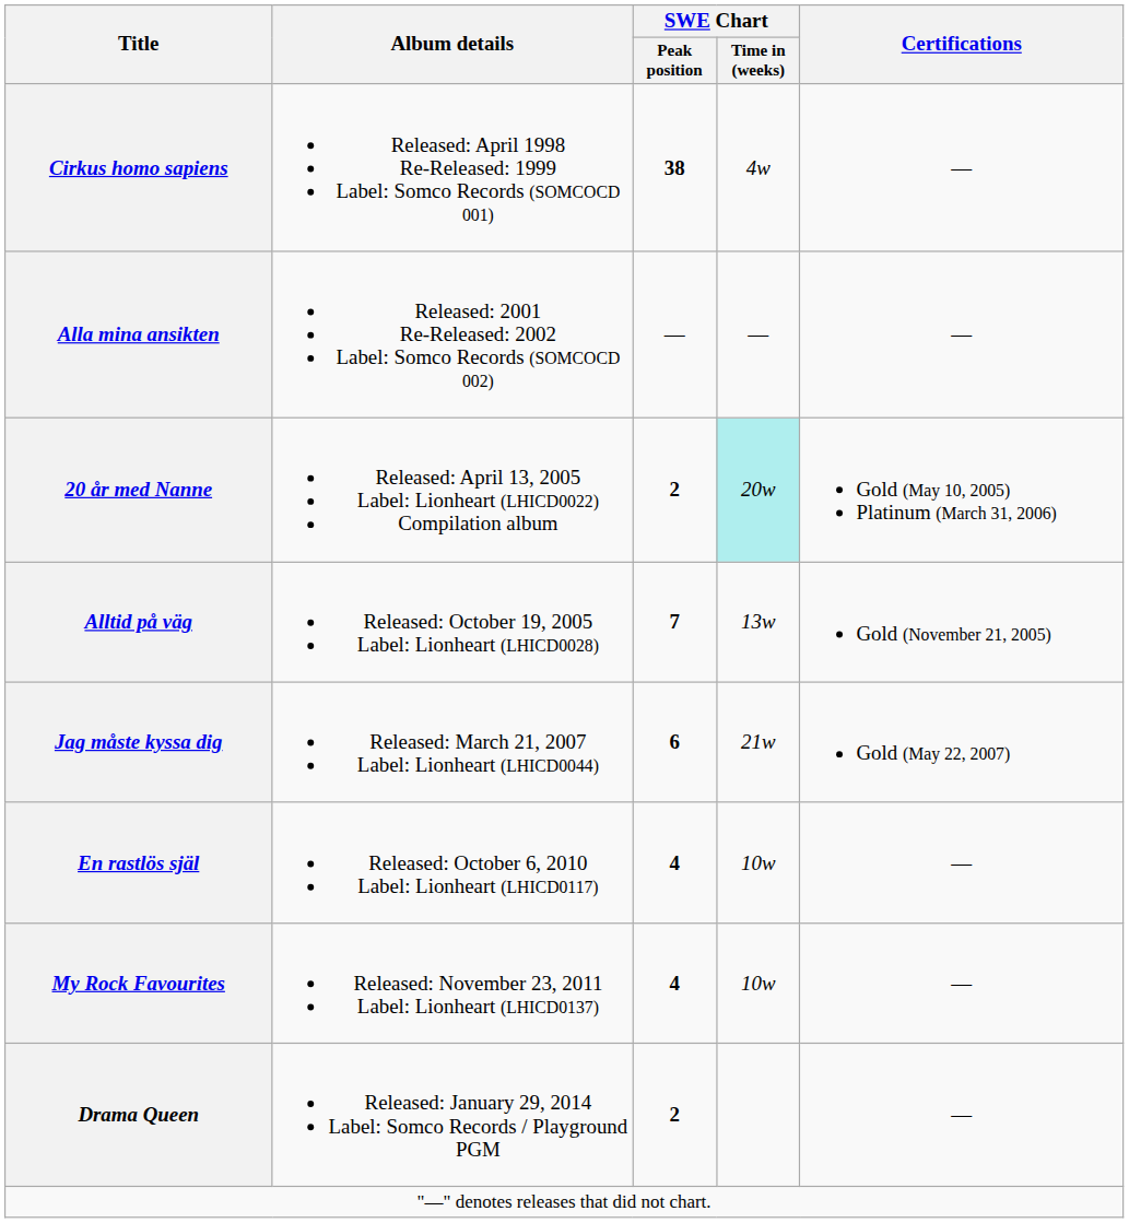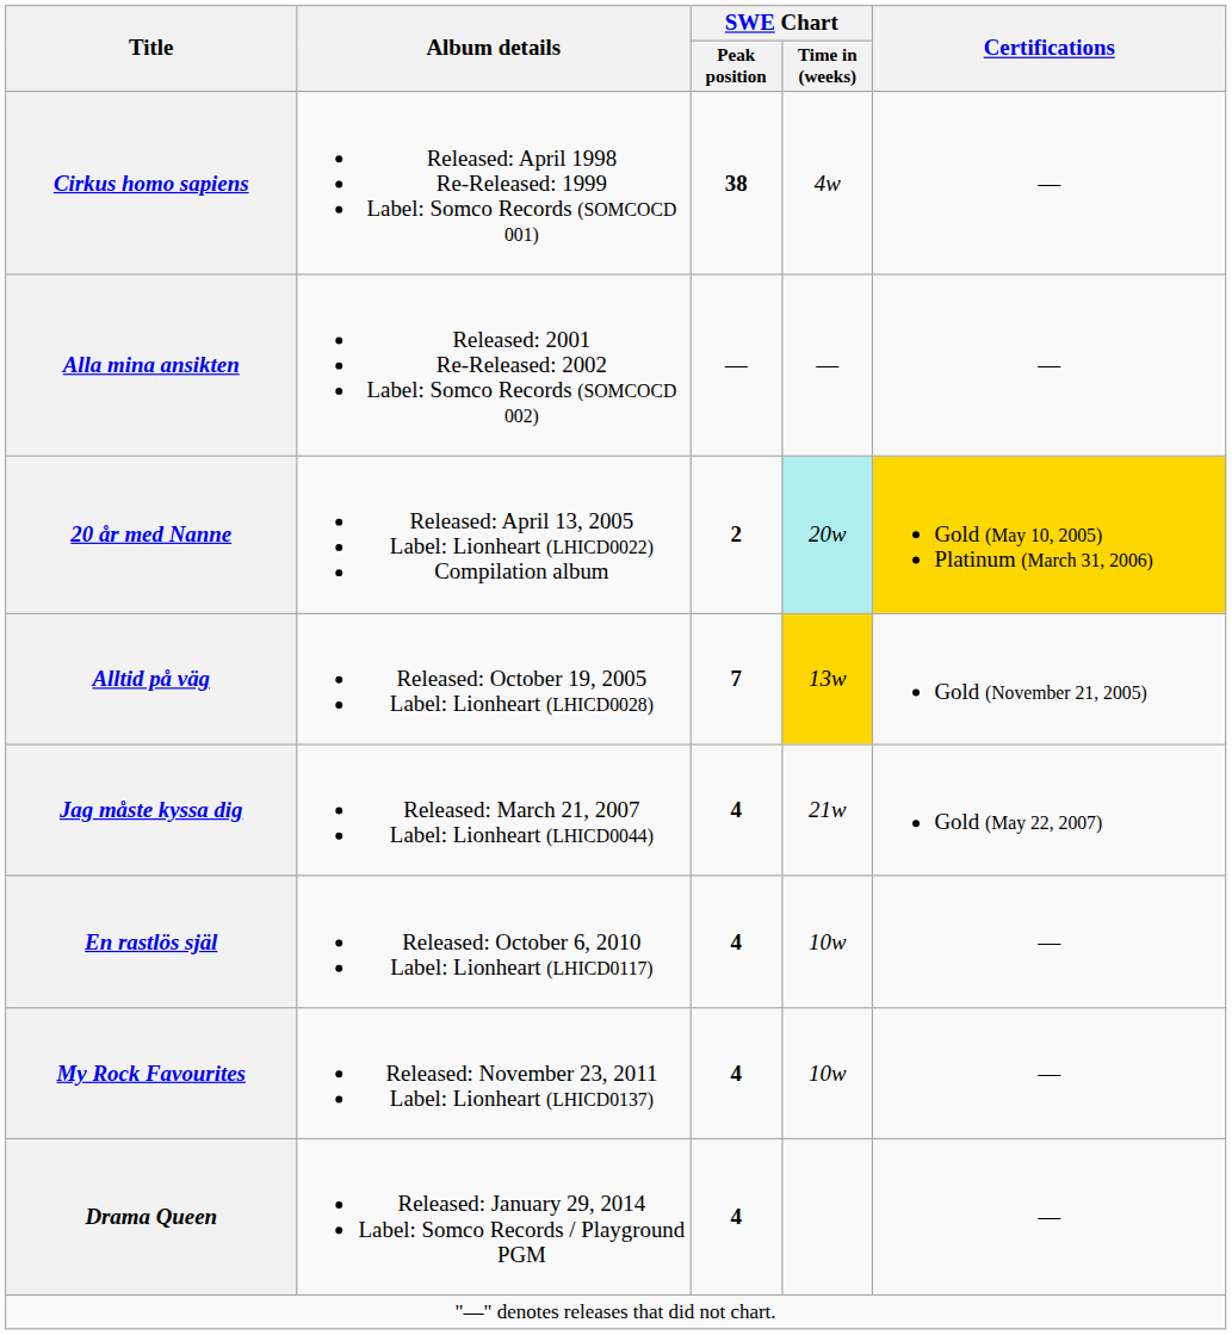20 år med Nanne | Certifications: no background -> gold background
Alltid på väg | SWE Chart / Time in (weeks): no background -> gold background
Jag måste kyssa dig | SWE Chart / Peak position: 6 -> 4
Drama Queen | SWE Chart / Peak position: 2 -> 4
